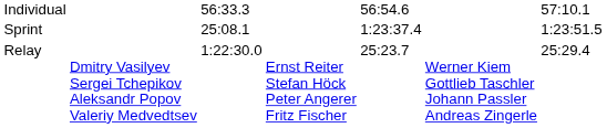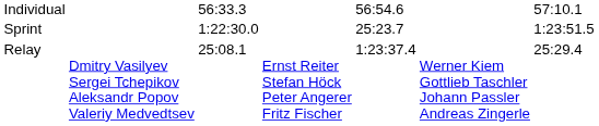Sprint | column 3: 25:08.1 -> 1:22:30.0
Sprint | column 5: 1:23:37.4 -> 25:23.7
Relay | column 3: 1:22:30.0 -> 25:08.1
Relay | column 5: 25:23.7 -> 1:23:37.4
